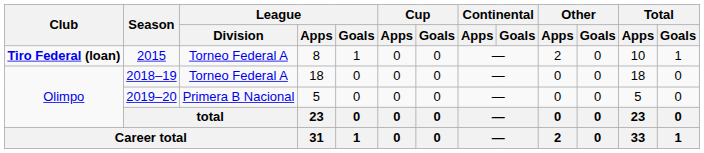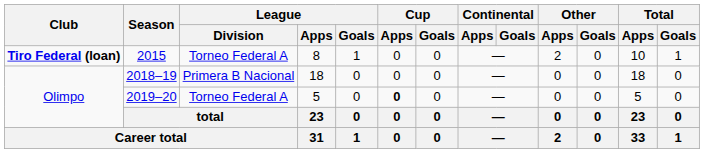2018–19 | League / Division: Torneo Federal A -> Primera B Nacional
2019–20 | League / Division: Primera B Nacional -> Torneo Federal A
2019–20 | Cup / Apps: normal -> bold
